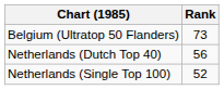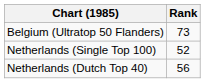rows swapped: Netherlands (Dutch Top 40) <-> Netherlands (Single Top 100)
